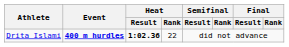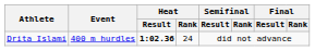Drita Islami | Event: bold -> normal
Drita Islami | Heat / Rank: 22 -> 24
